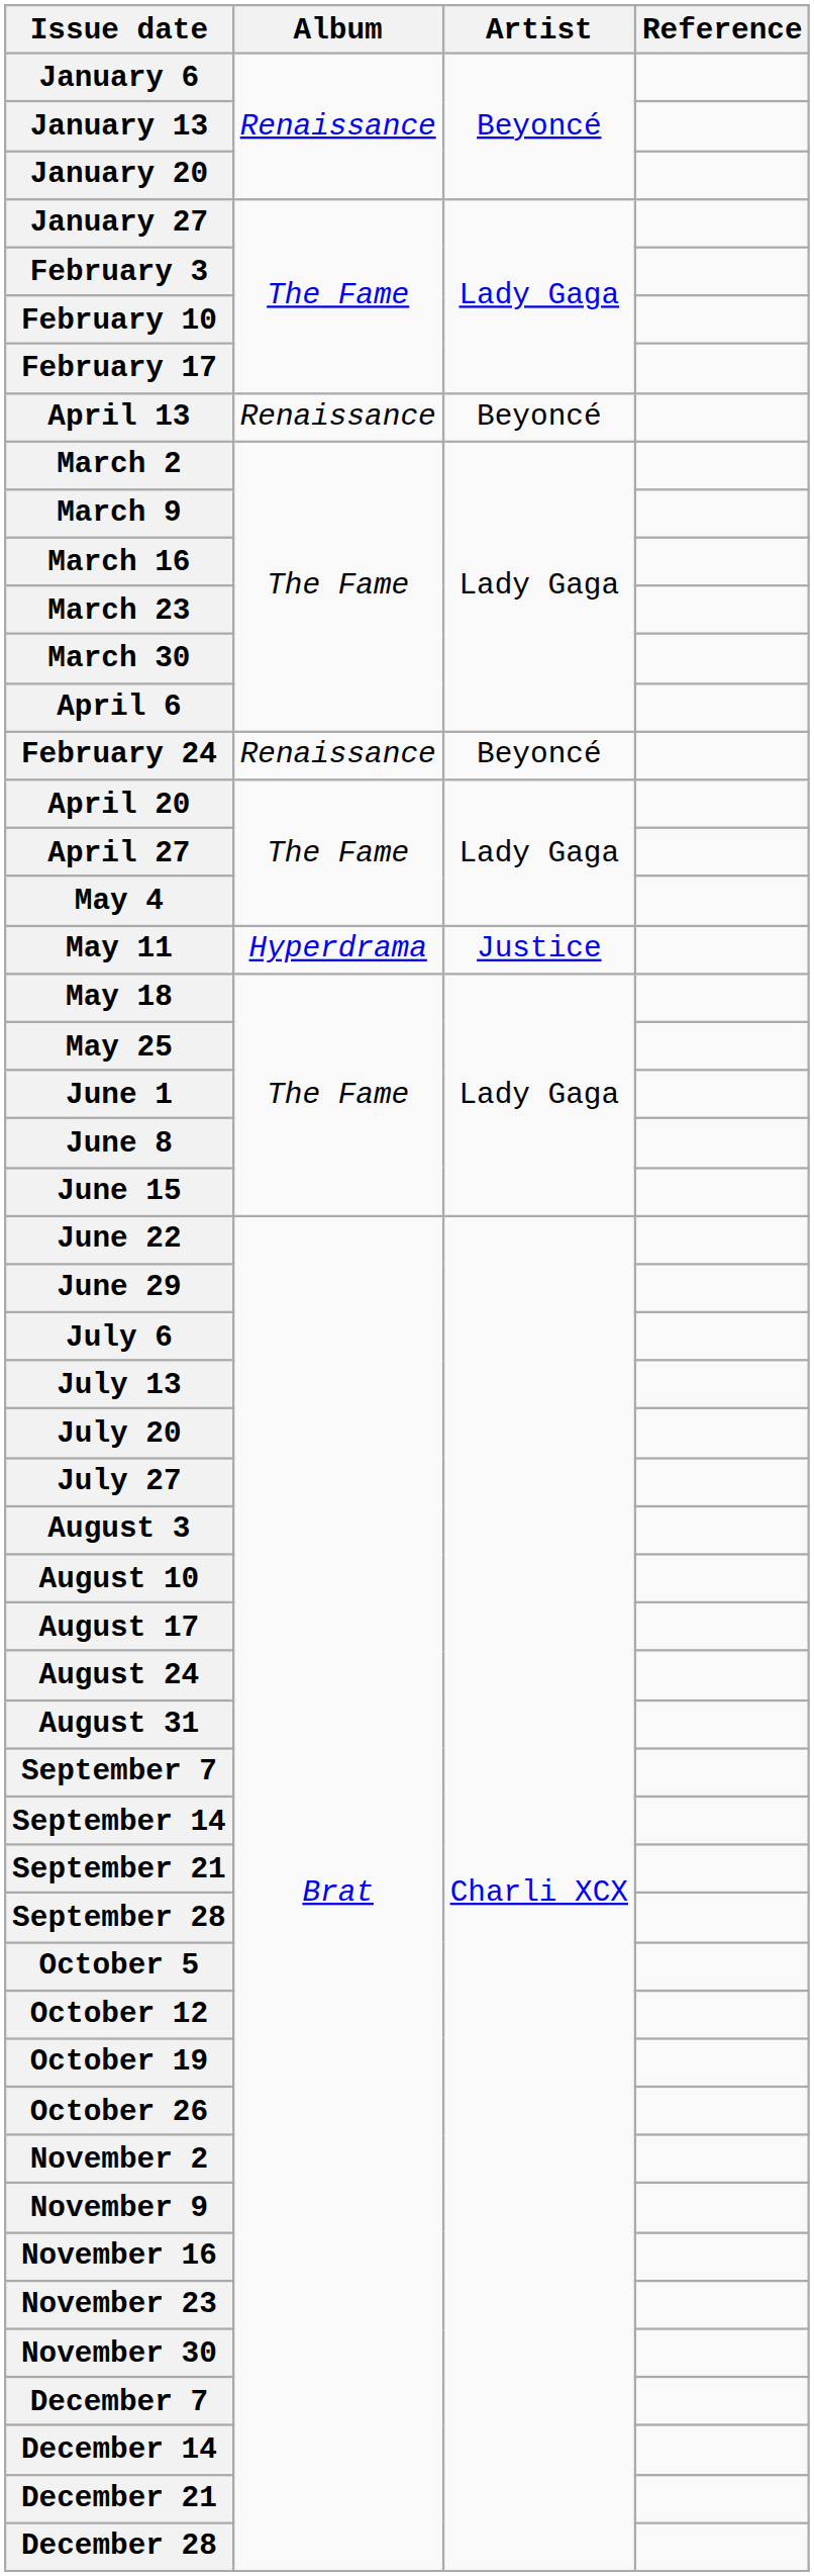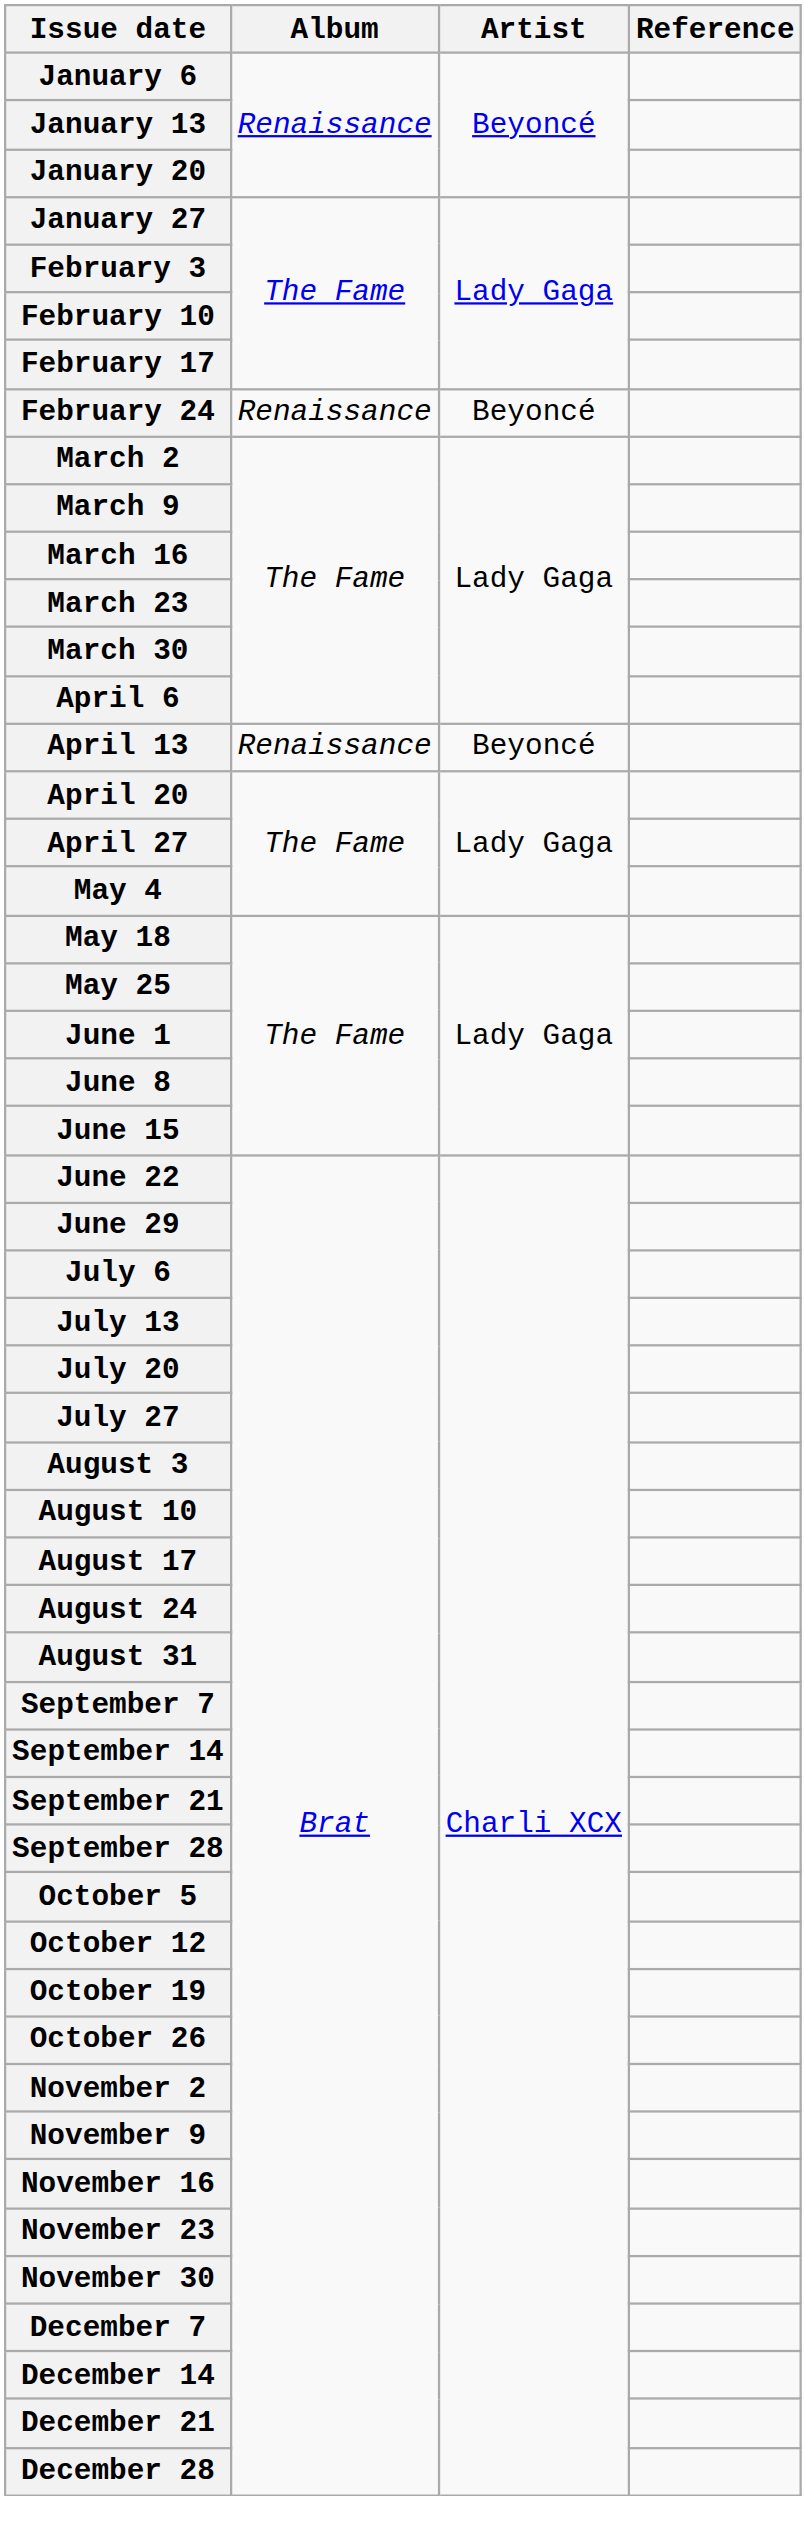rows swapped: February 24 <-> April 13
- row: May 11 | Hyperdrama | Justice
